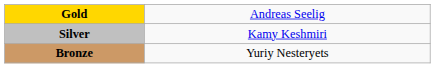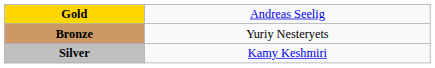rows swapped: Silver <-> Bronze
